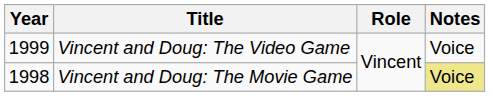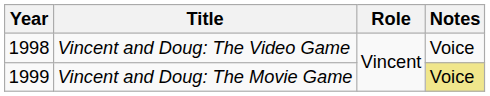Vincent and Doug: The Video Game | Year: 1999 -> 1998
Vincent and Doug: The Movie Game | Year: 1998 -> 1999
